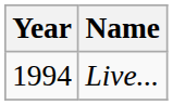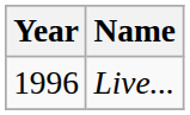Live... | Year: 1994 -> 1996
